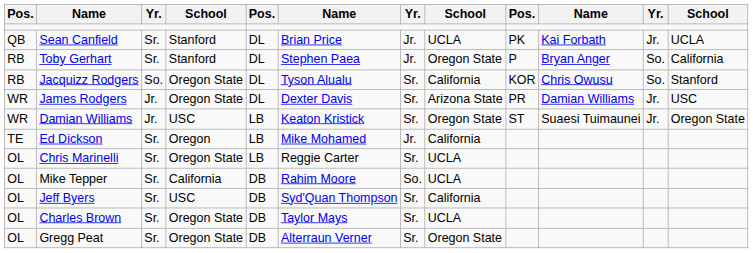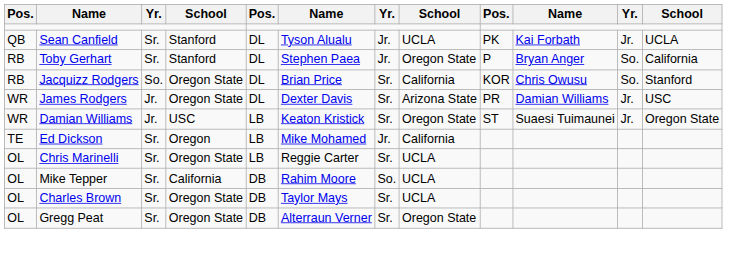Sean Canfield | column 6: Brian Price -> Tyson Alualu
Jacquizz Rodgers | column 6: Tyson Alualu -> Brian Price
- row: OL | Jeff Byers | Sr. | USC | DB | Syd'Quan Thompson | Sr. | California
